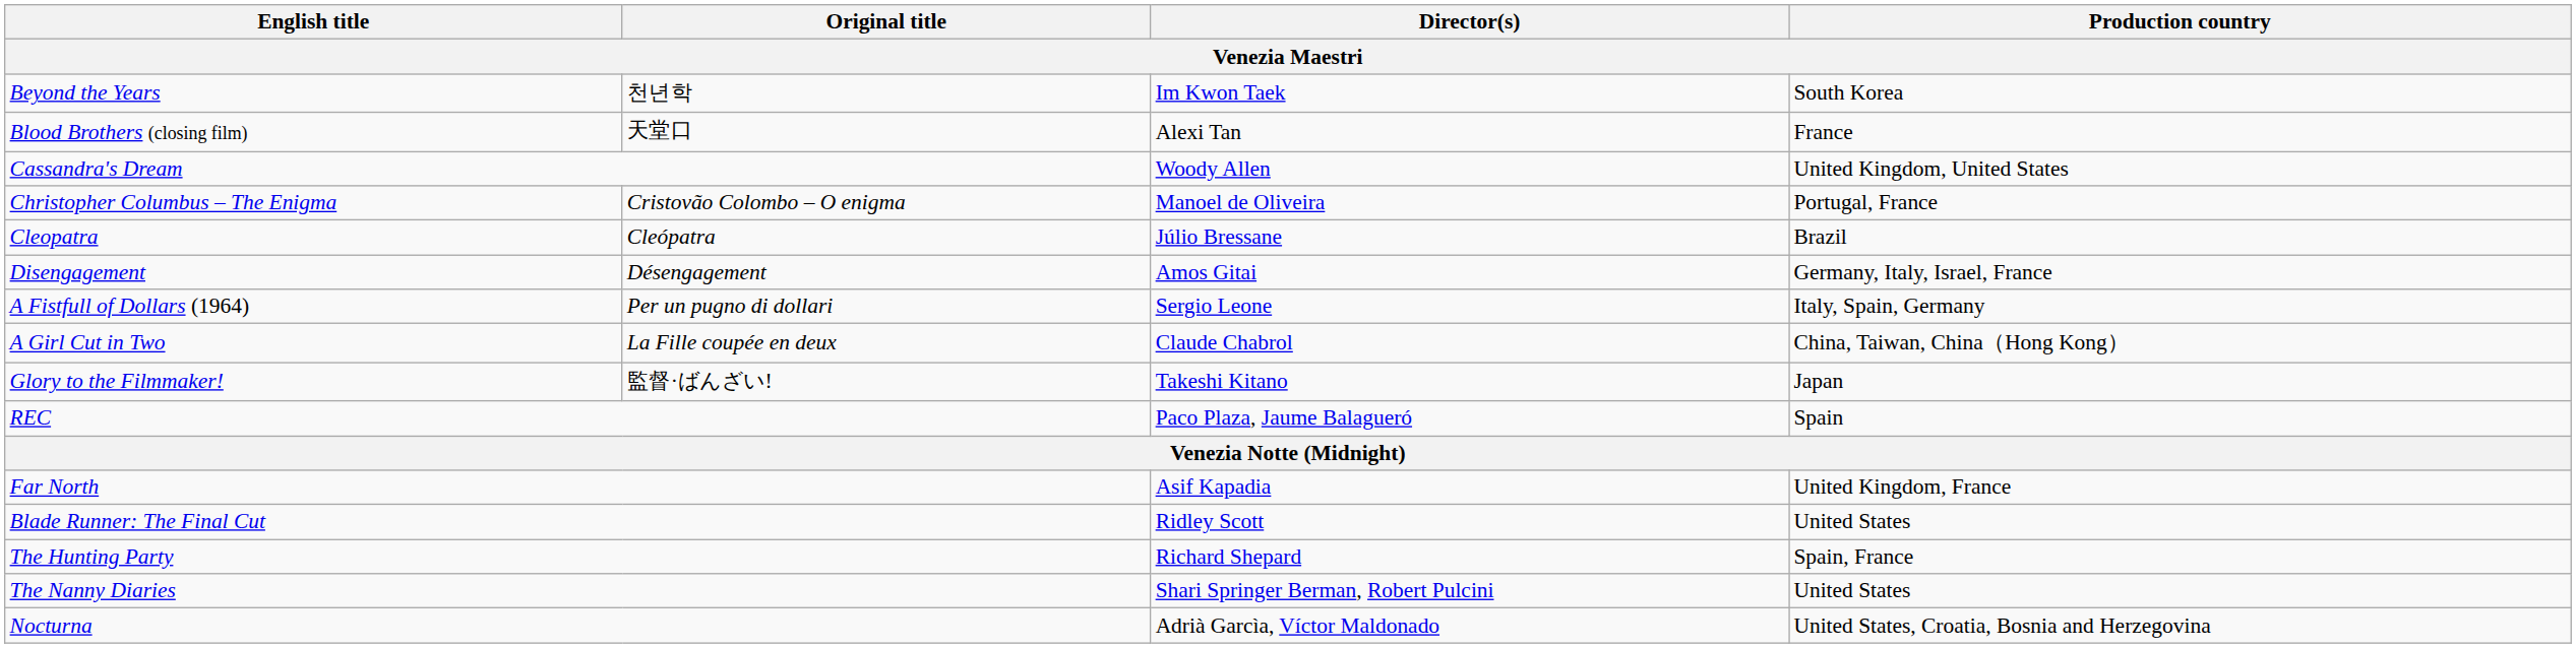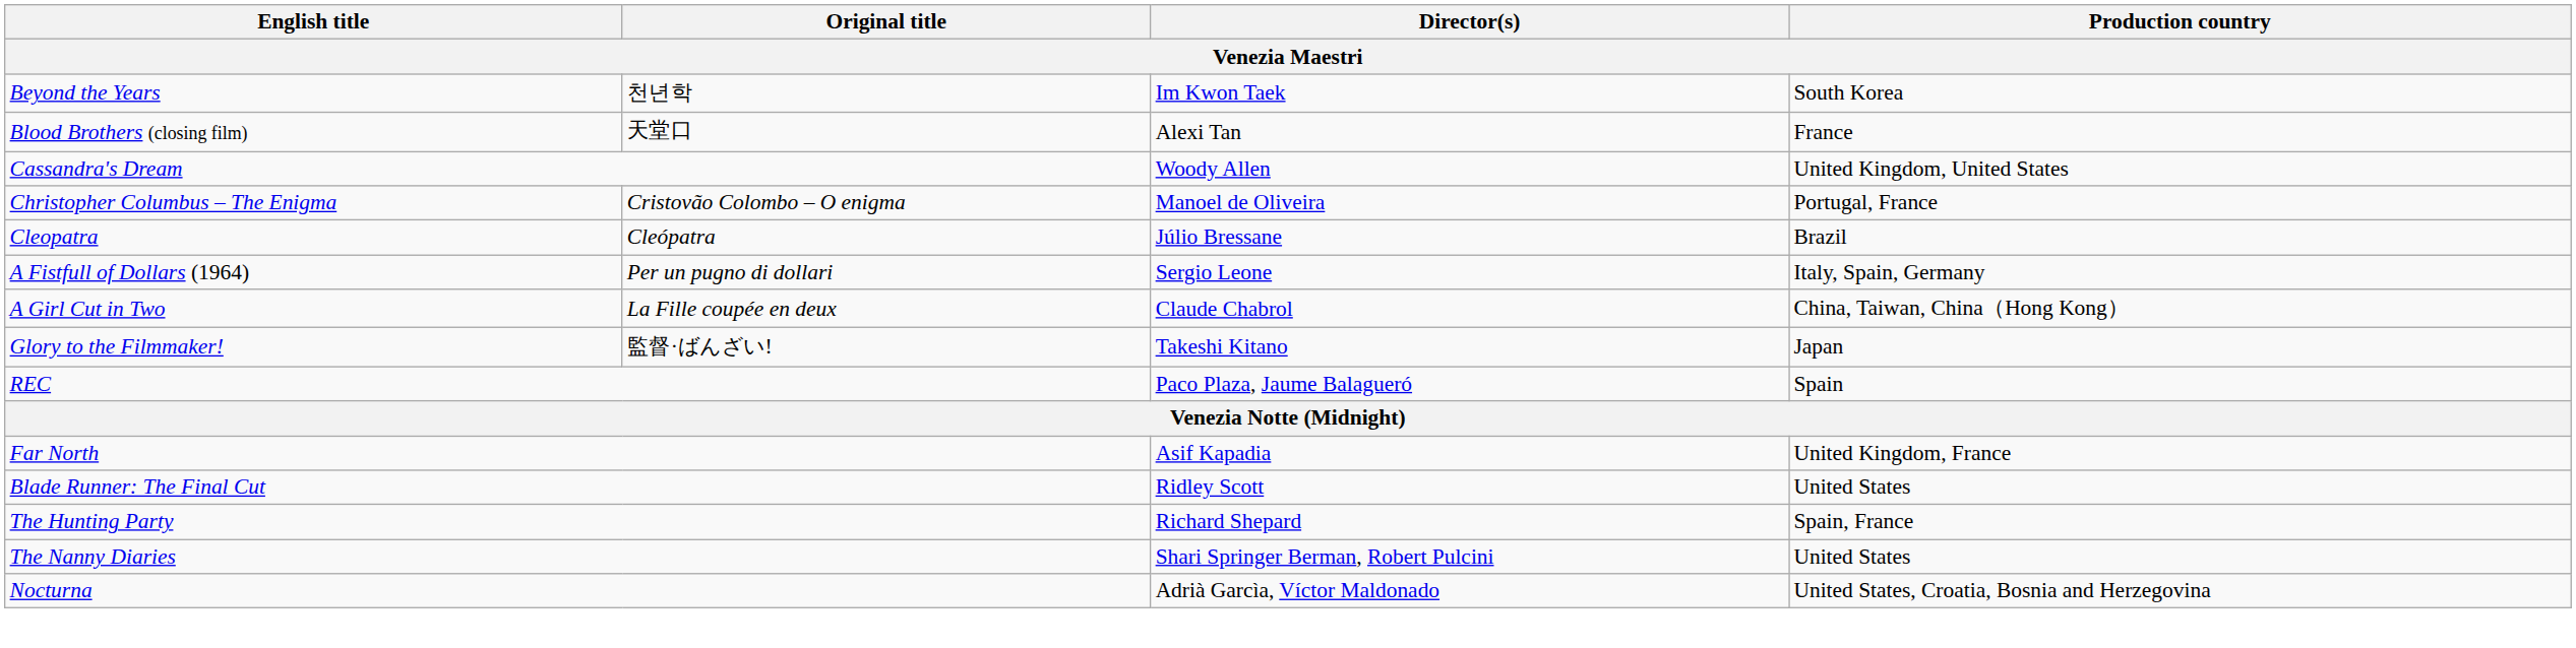- row: Disengagement | Désengagement | Amos Gitai | Germany, Italy, Israel, France
